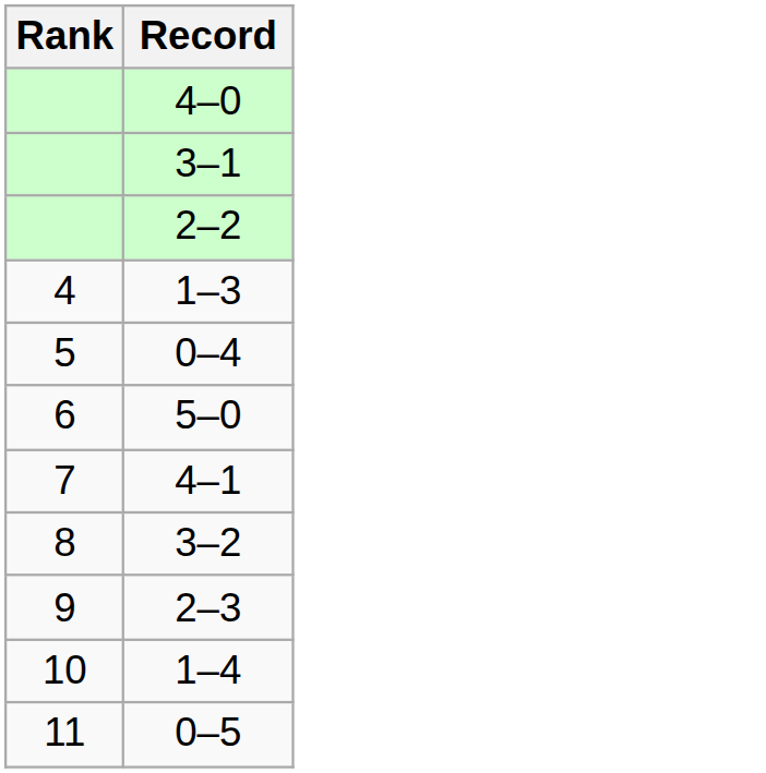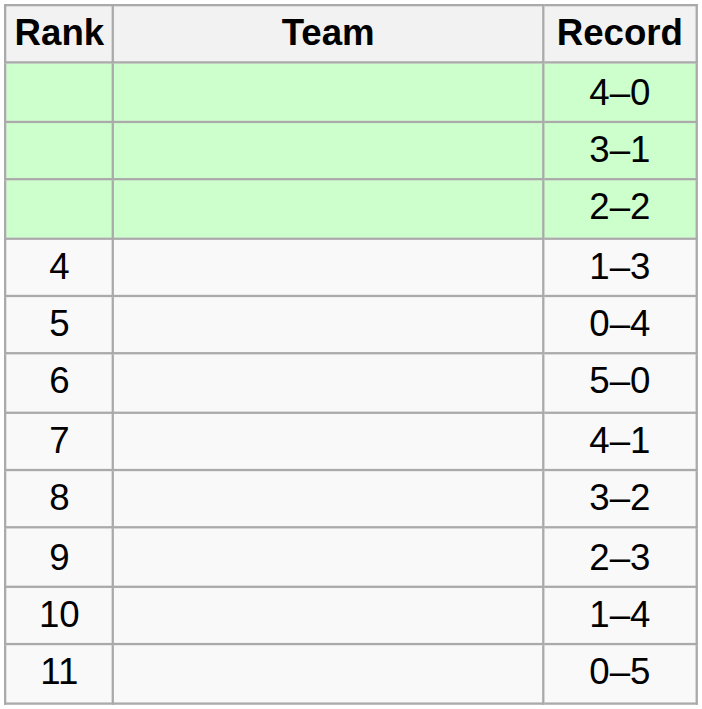+ column: Team
